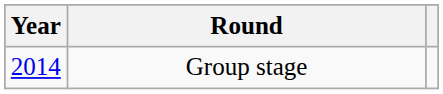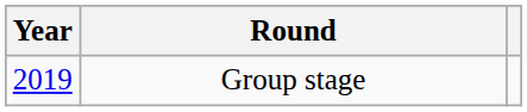Group stage | Year: 2014 -> 2019
